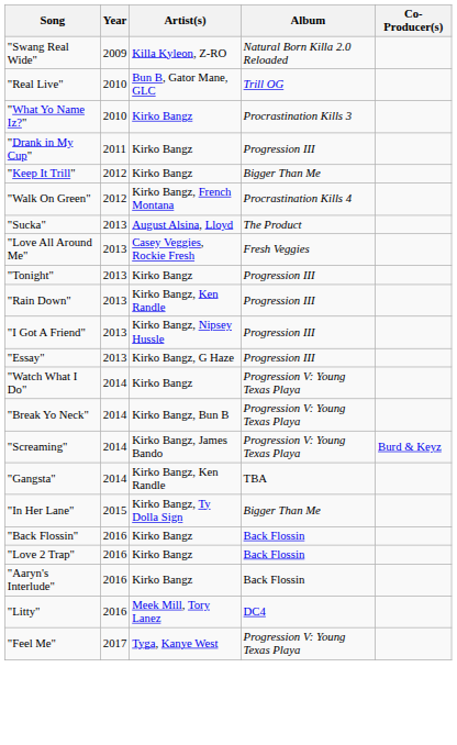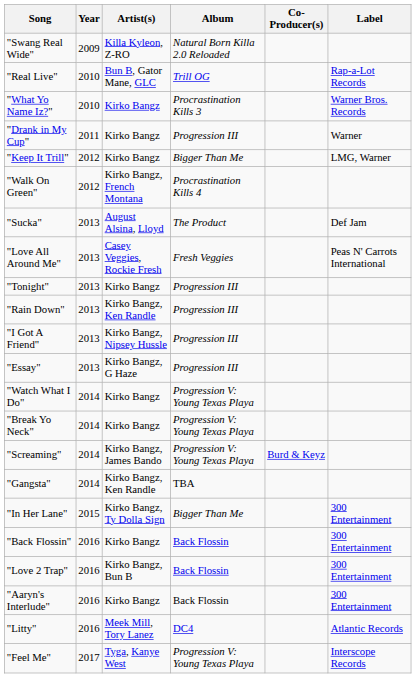+ column: Label | Rap-a-Lot Records | Warner Bros. Records | Warner | LMG, Warner | Def Jam | Peas N' Carrots International | 300 Entertainment | 300 Entertainment | 300 Entertainment | 300 Entertainment | Atlantic Records | Interscope Records
"Break Yo Neck" | Artist(s): Kirko Bangz, Bun B -> Kirko Bangz
"Love 2 Trap" | Artist(s): Kirko Bangz -> Kirko Bangz, Bun B
